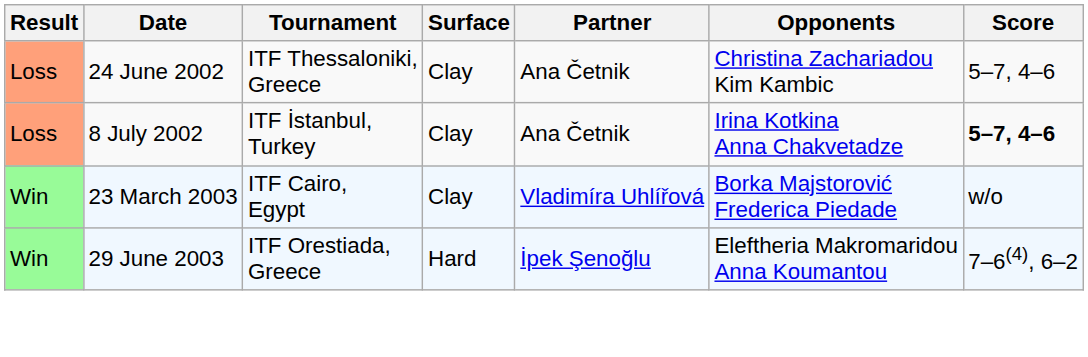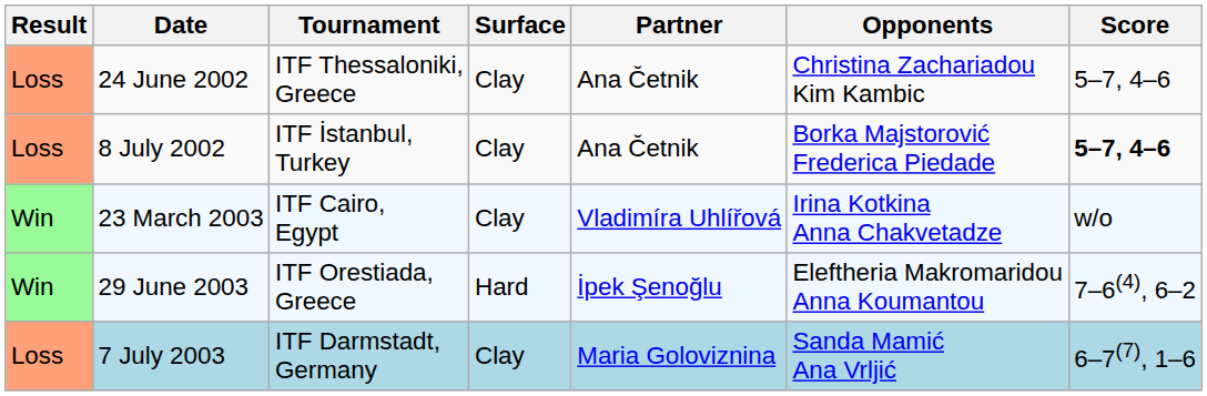8 July 2002 | Opponents: Irina Kotkina Anna Chakvetadze -> Borka Majstorović Frederica Piedade
23 March 2003 | Opponents: Borka Majstorović Frederica Piedade -> Irina Kotkina Anna Chakvetadze
+ row: Loss | 7 July 2003 | ITF Darmstadt, Germany | Clay | Maria Goloviznina | Sanda Mamić Ana Vrljić | 6–7(7), 1–6
